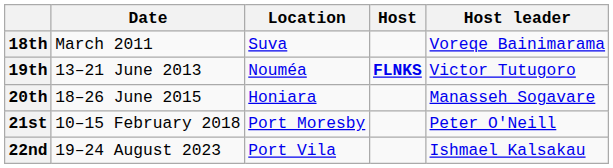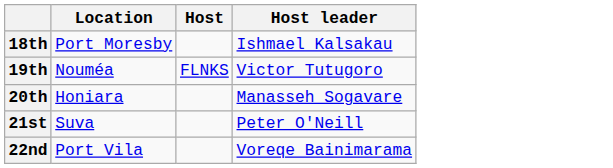- column: Date | March 2011 | 13–21 June 2013 | 18–26 June 2015 | 10–15 February 2018 | 19–24 August 2023
18th | Location: Suva -> Port Moresby
18th | Host leader: Voreqe Bainimarama -> Ishmael Kalsakau
19th | Host: bold -> normal
21st | Location: Port Moresby -> Suva
22nd | Host leader: Ishmael Kalsakau -> Voreqe Bainimarama
